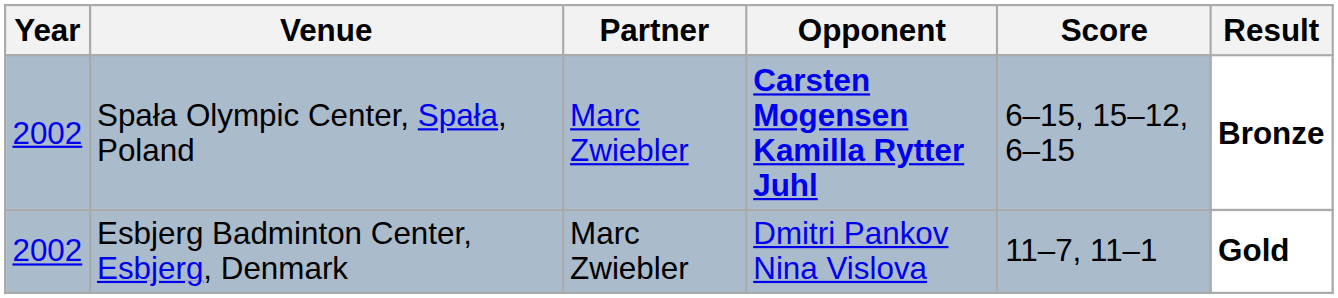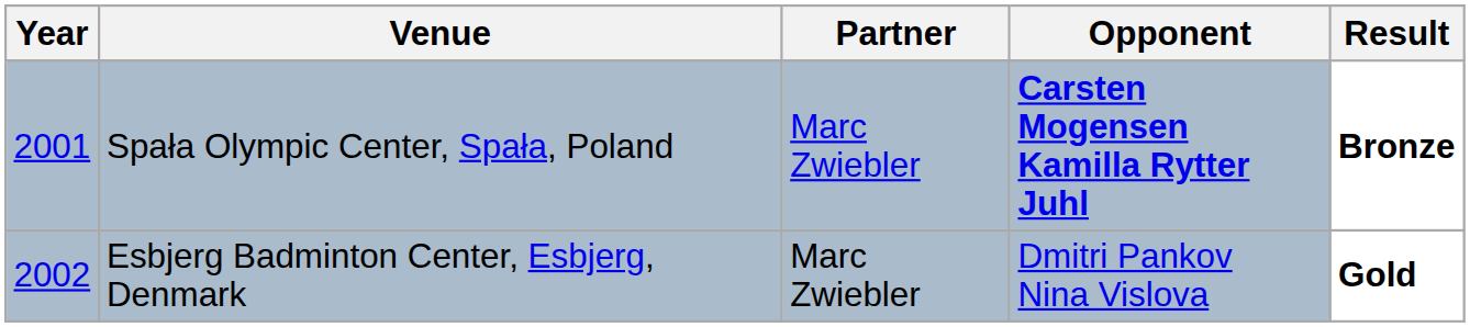- column: Score | 6–15, 15–12, 6–15 | 11–7, 11–1
Spała Olympic Center, Spała, Poland | Year: 2002 -> 2001
